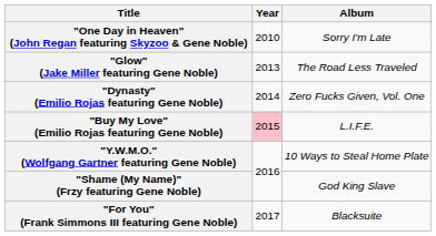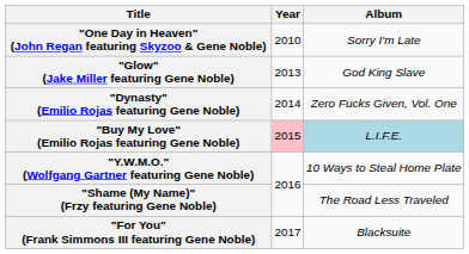"Glow" (Jake Miller featuring Gene Noble) | Album: The Road Less Traveled -> God King Slave
"Buy My Love" (Emilio Rojas featuring Gene Noble) | Album: no background -> lightblue background
"Shame (My Name)" (Frzy featuring Gene Noble) | Album: God King Slave -> The Road Less Traveled
